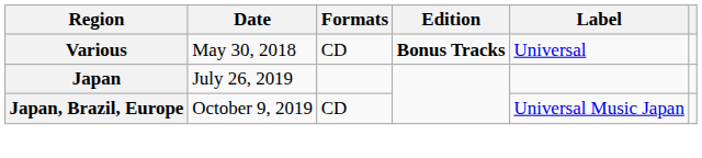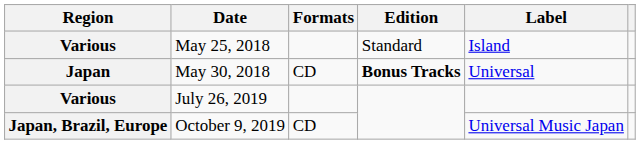+ row: Various | May 25, 2018 | Standard | Island
May 30, 2018 | Region: Various -> Japan
July 26, 2019 | Region: Japan -> Various
